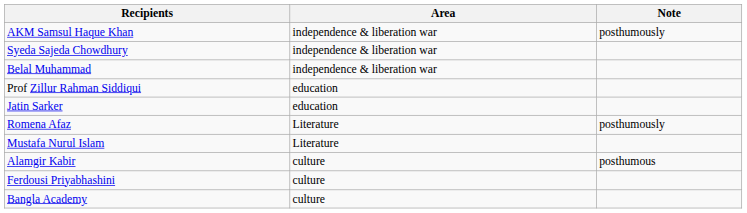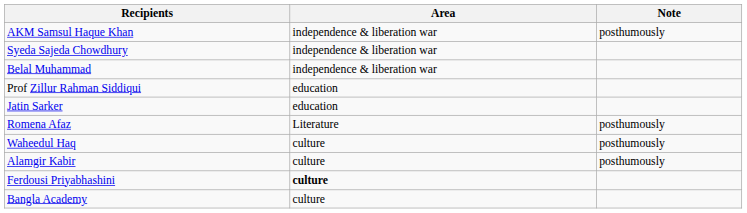- row: Mustafa Nurul Islam | Literature
+ row: Waheedul Haq | culture | posthumously
Alamgir Kabir | Note: posthumous -> posthumously
Ferdousi Priyabhashini | Area: normal -> bold
